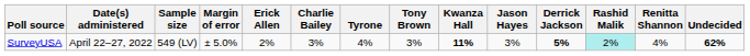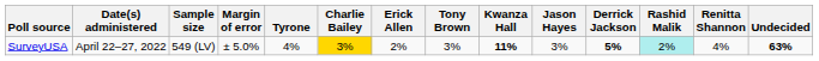columns swapped: Erick Allen <-> Tyrone
SurveyUSA | Charlie Bailey: no background -> gold background
SurveyUSA | Undecided: 62% -> 63%
